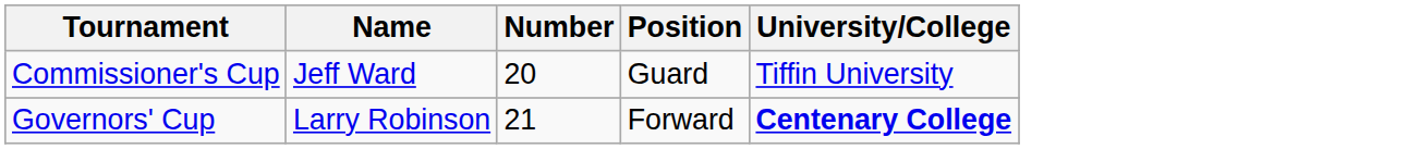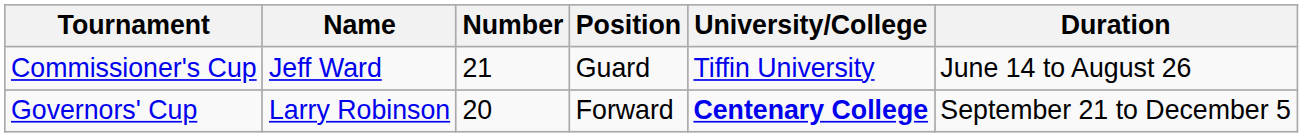+ column: Duration | June 14 to August 26 | September 21 to December 5
Commissioner's Cup | Number: 20 -> 21
Governors' Cup | Number: 21 -> 20
